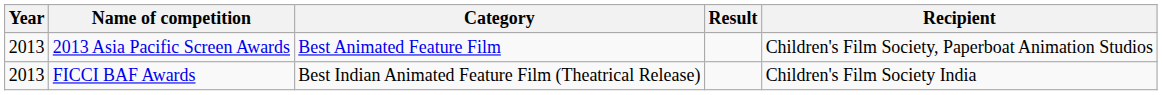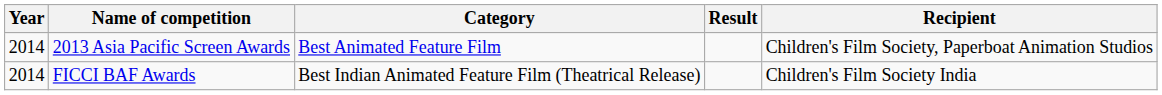2013 Asia Pacific Screen Awards | Year: 2013 -> 2014
FICCI BAF Awards | Year: 2013 -> 2014
